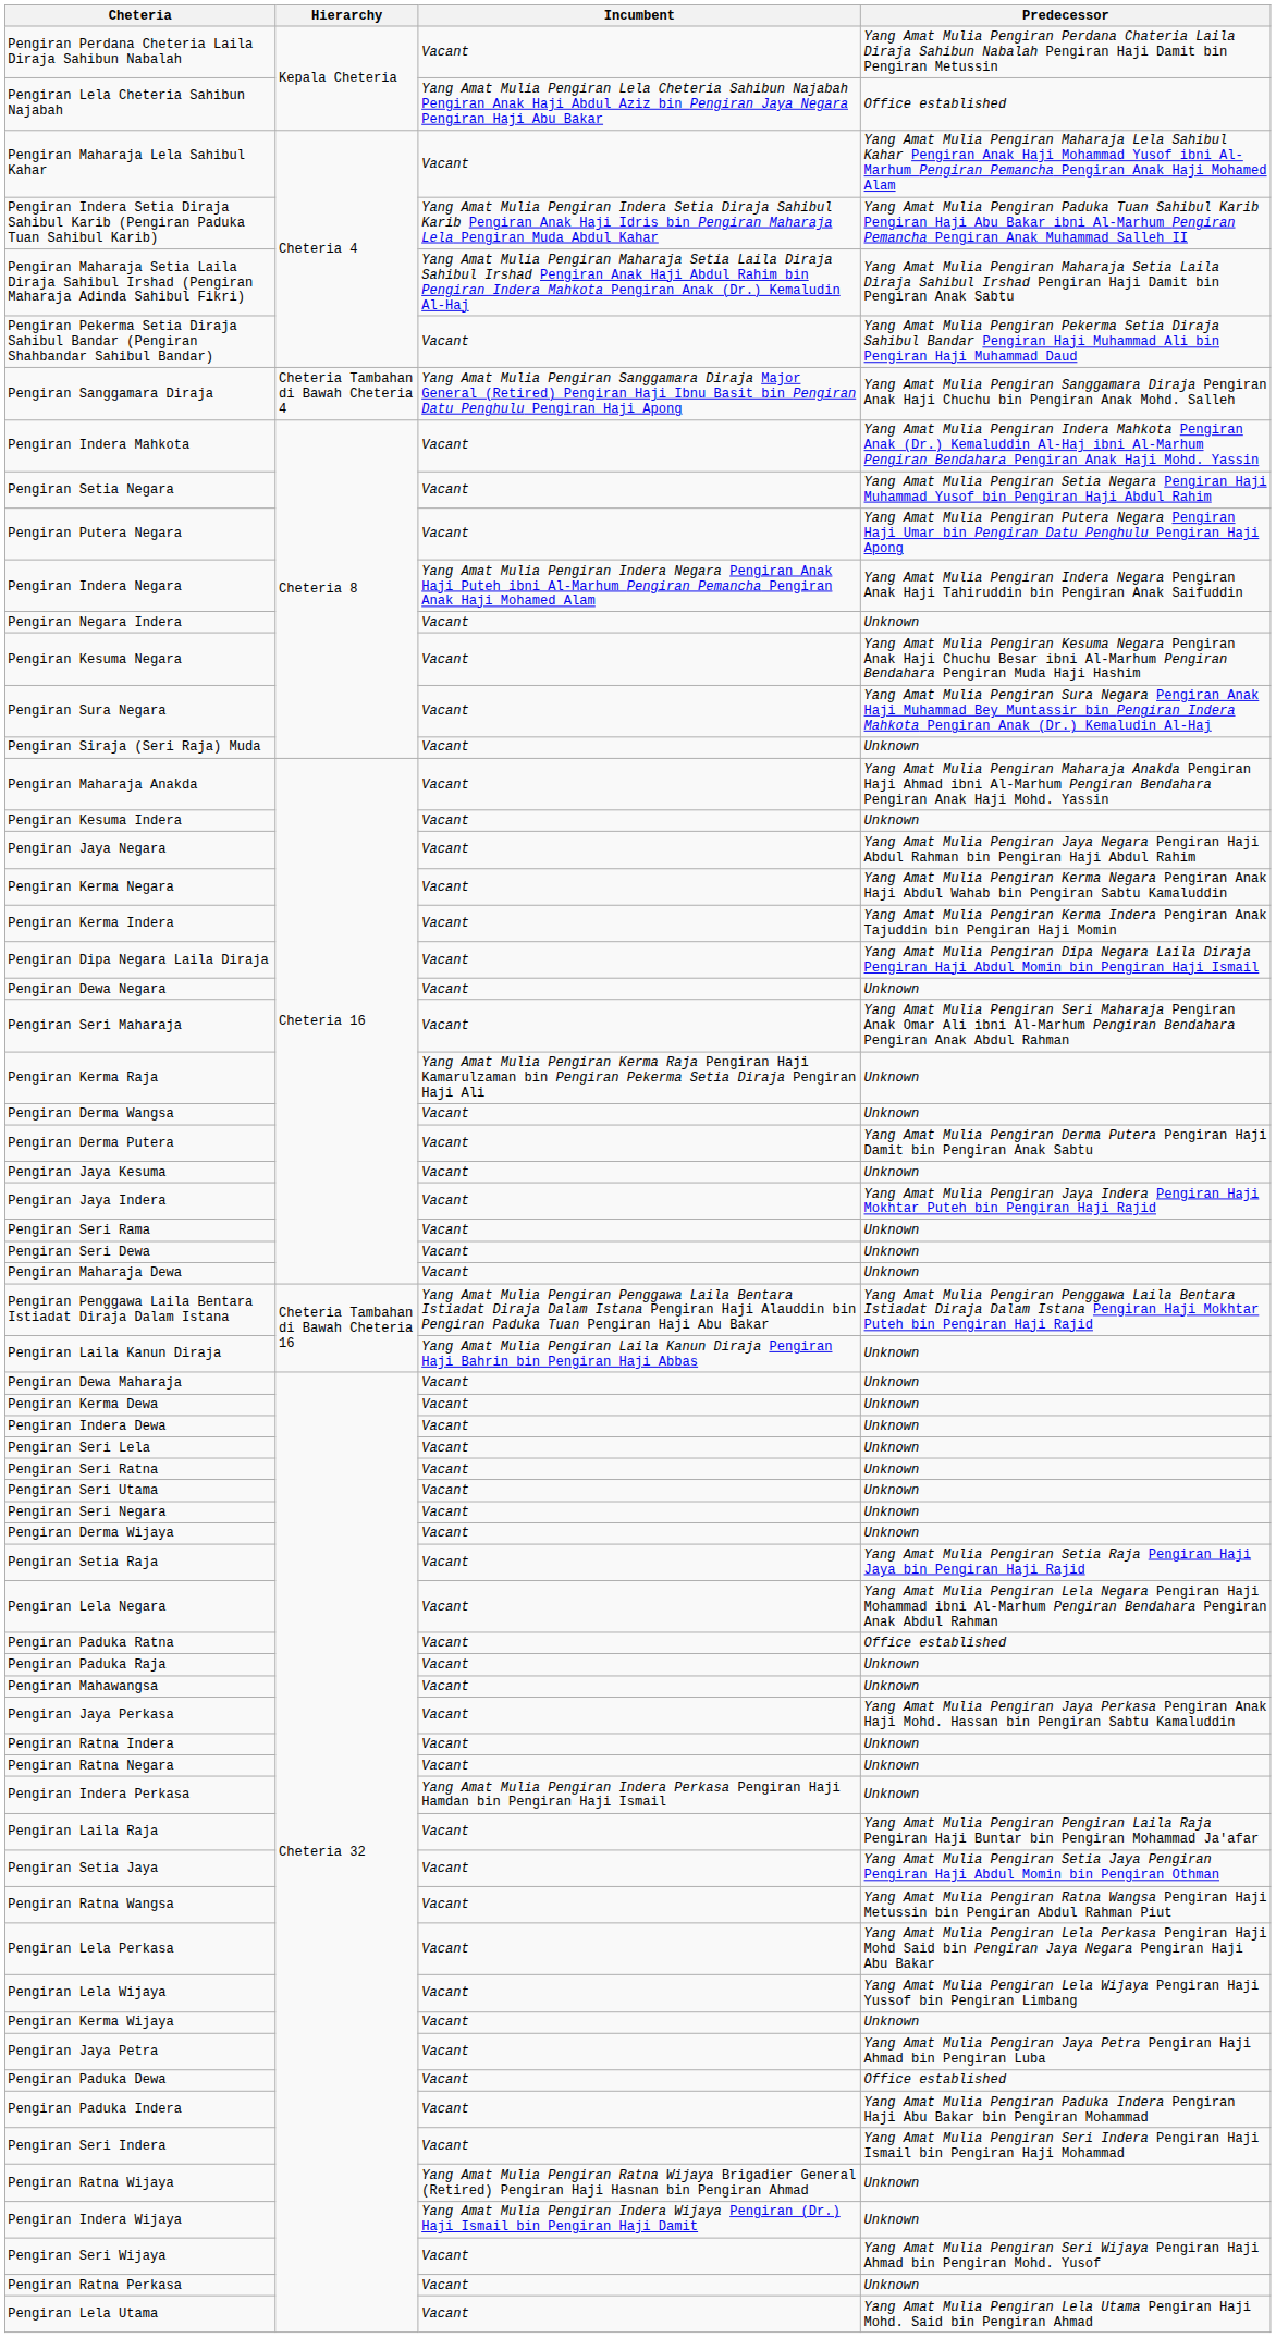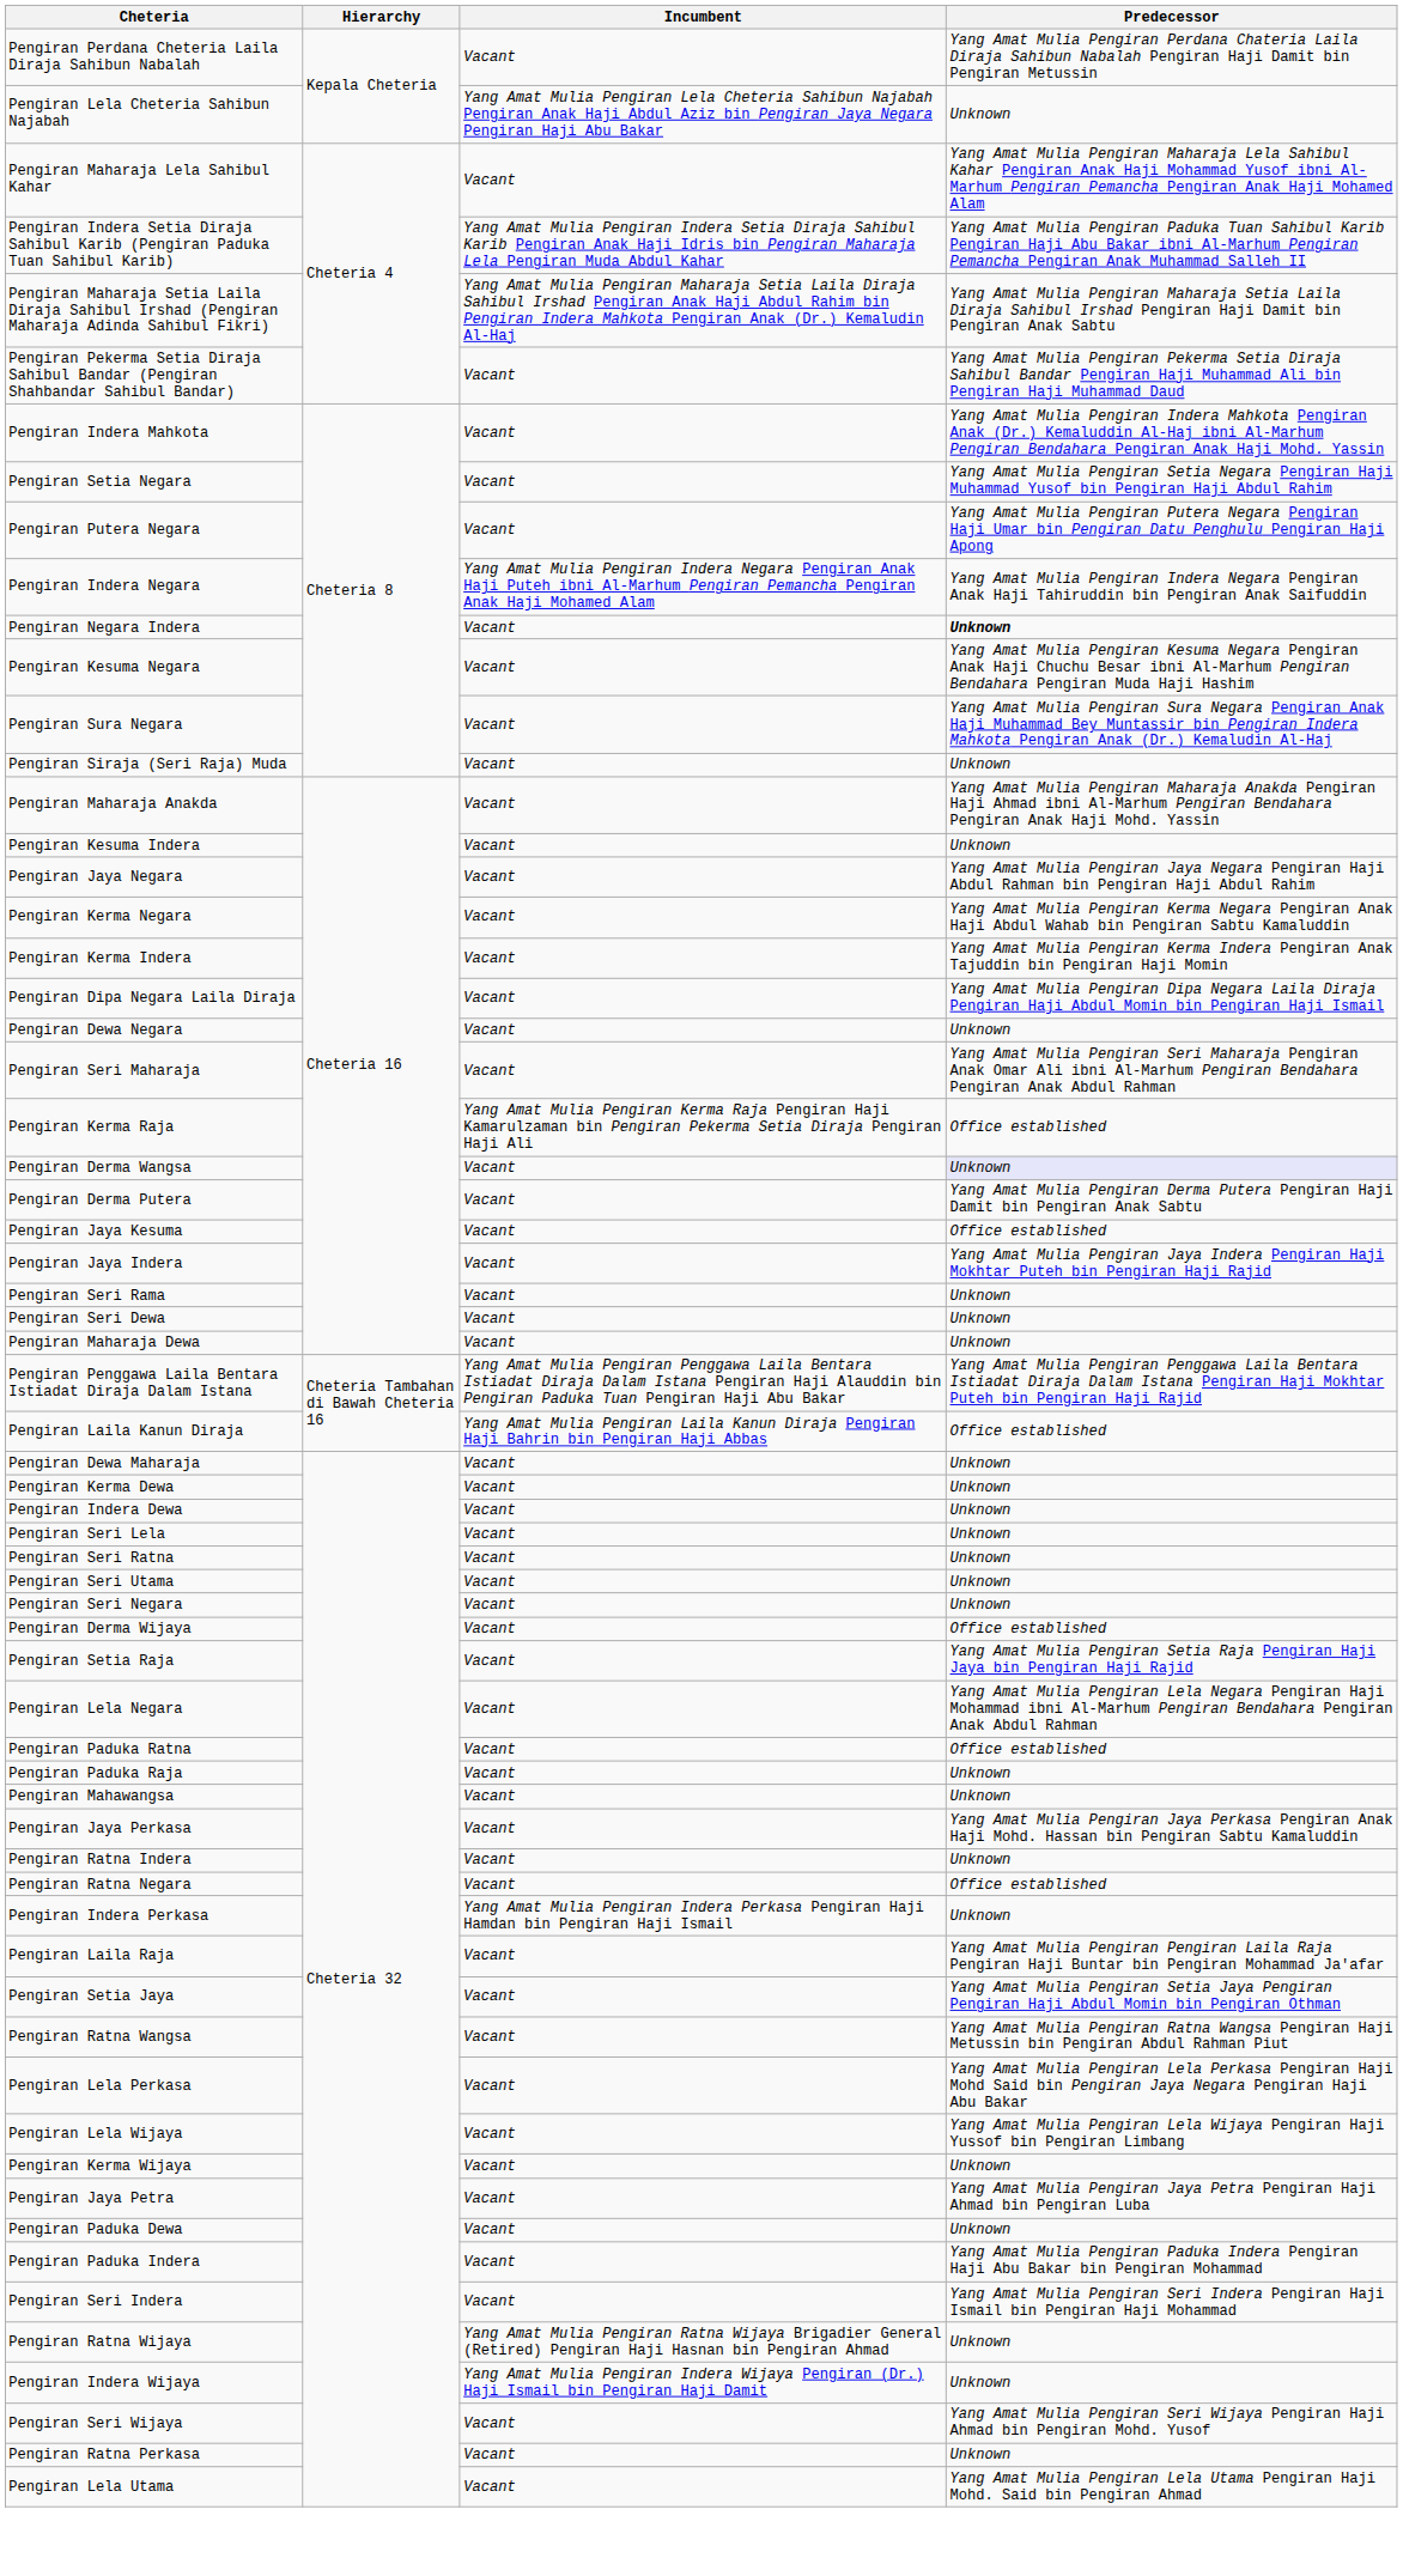Pengiran Lela Cheteria Sahibun Najabah | Predecessor: Office established -> Unknown
- row: Pengiran Sanggamara Diraja | Cheteria Tambahan di Bawah Cheteria 4 | Yang Amat Mulia Pengiran Sanggamara Diraja Major General (Retired) Pengiran Haji Ibnu Basit bin Pengiran Datu Penghulu Pengiran Haji Apong | Yang Amat Mulia Pengiran Sanggamara Diraja Pengiran Anak Haji Chuchu bin Pengiran Anak Mohd. Salleh
Pengiran Negara Indera | Predecessor: normal -> bold
Pengiran Kerma Raja | Predecessor: Unknown -> Office established
Pengiran Derma Wangsa | Predecessor: no background -> lavender background
Pengiran Jaya Kesuma | Predecessor: Unknown -> Office established
Pengiran Laila Kanun Diraja | Predecessor: Unknown -> Office established
Pengiran Derma Wijaya | Predecessor: Unknown -> Office established
Pengiran Ratna Negara | Predecessor: Unknown -> Office established
Pengiran Paduka Dewa | Predecessor: Office established -> Unknown
